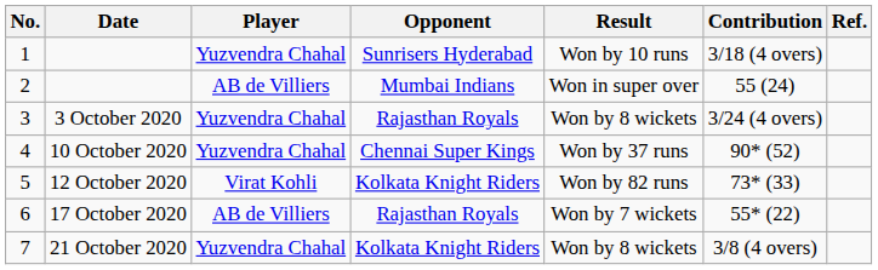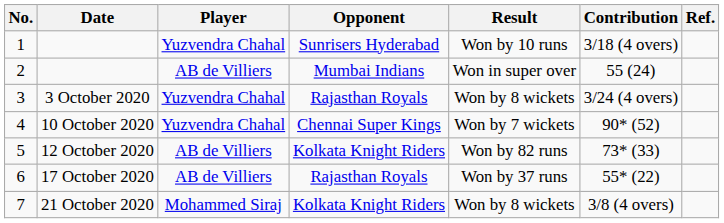4 | Result: Won by 37 runs -> Won by 7 wickets
5 | Player: Virat Kohli -> AB de Villiers
6 | Result: Won by 7 wickets -> Won by 37 runs
7 | Player: Yuzvendra Chahal -> Mohammed Siraj
